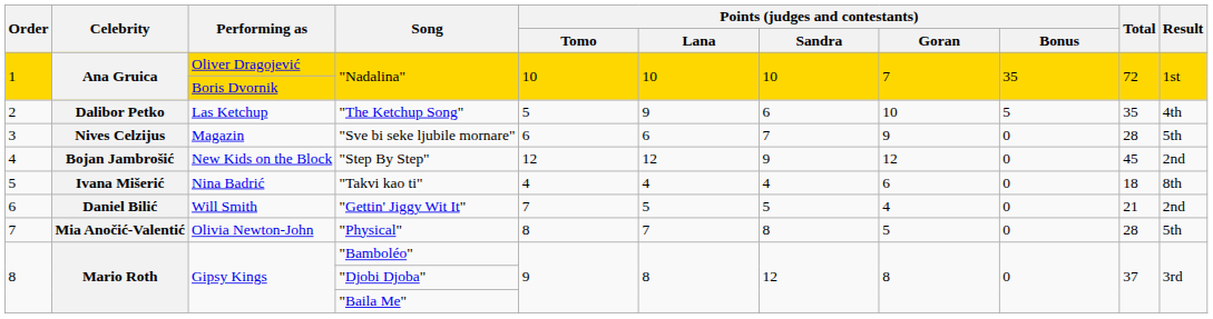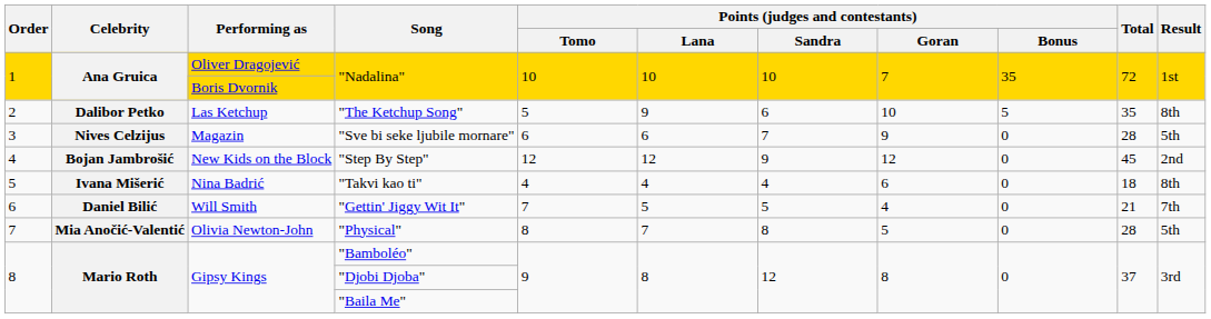"The Ketchup Song" | Result: 4th -> 8th
"Gettin' Jiggy Wit It" | Result: 2nd -> 7th
